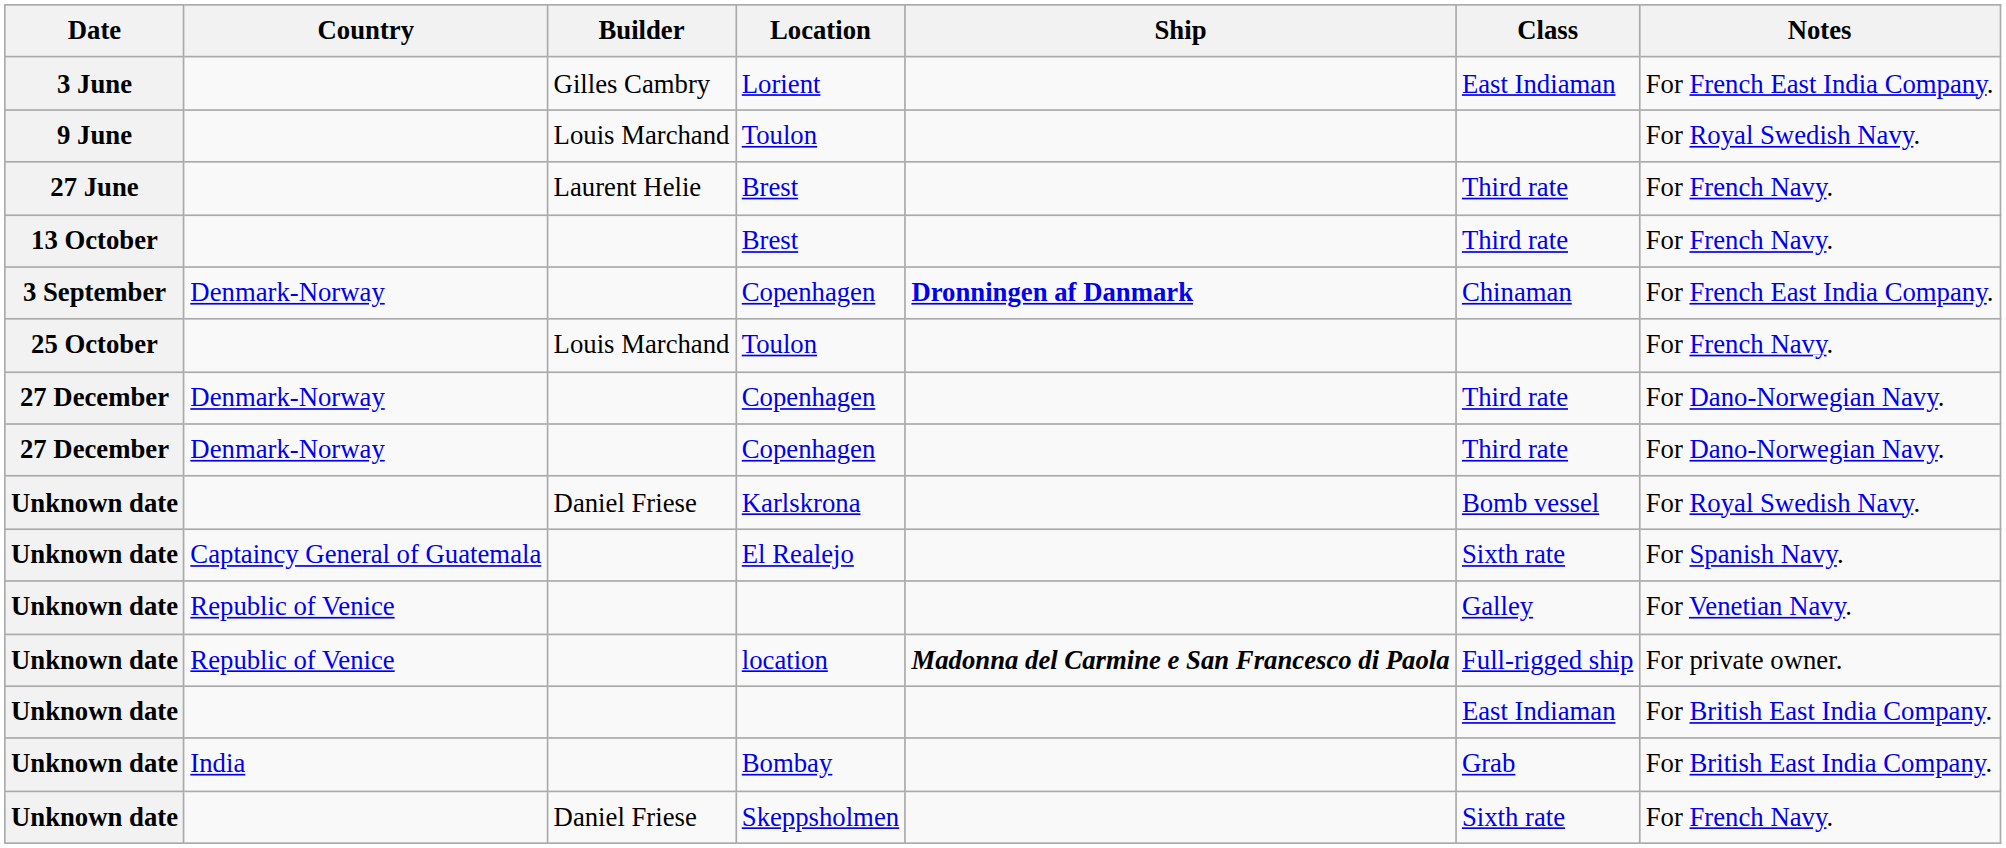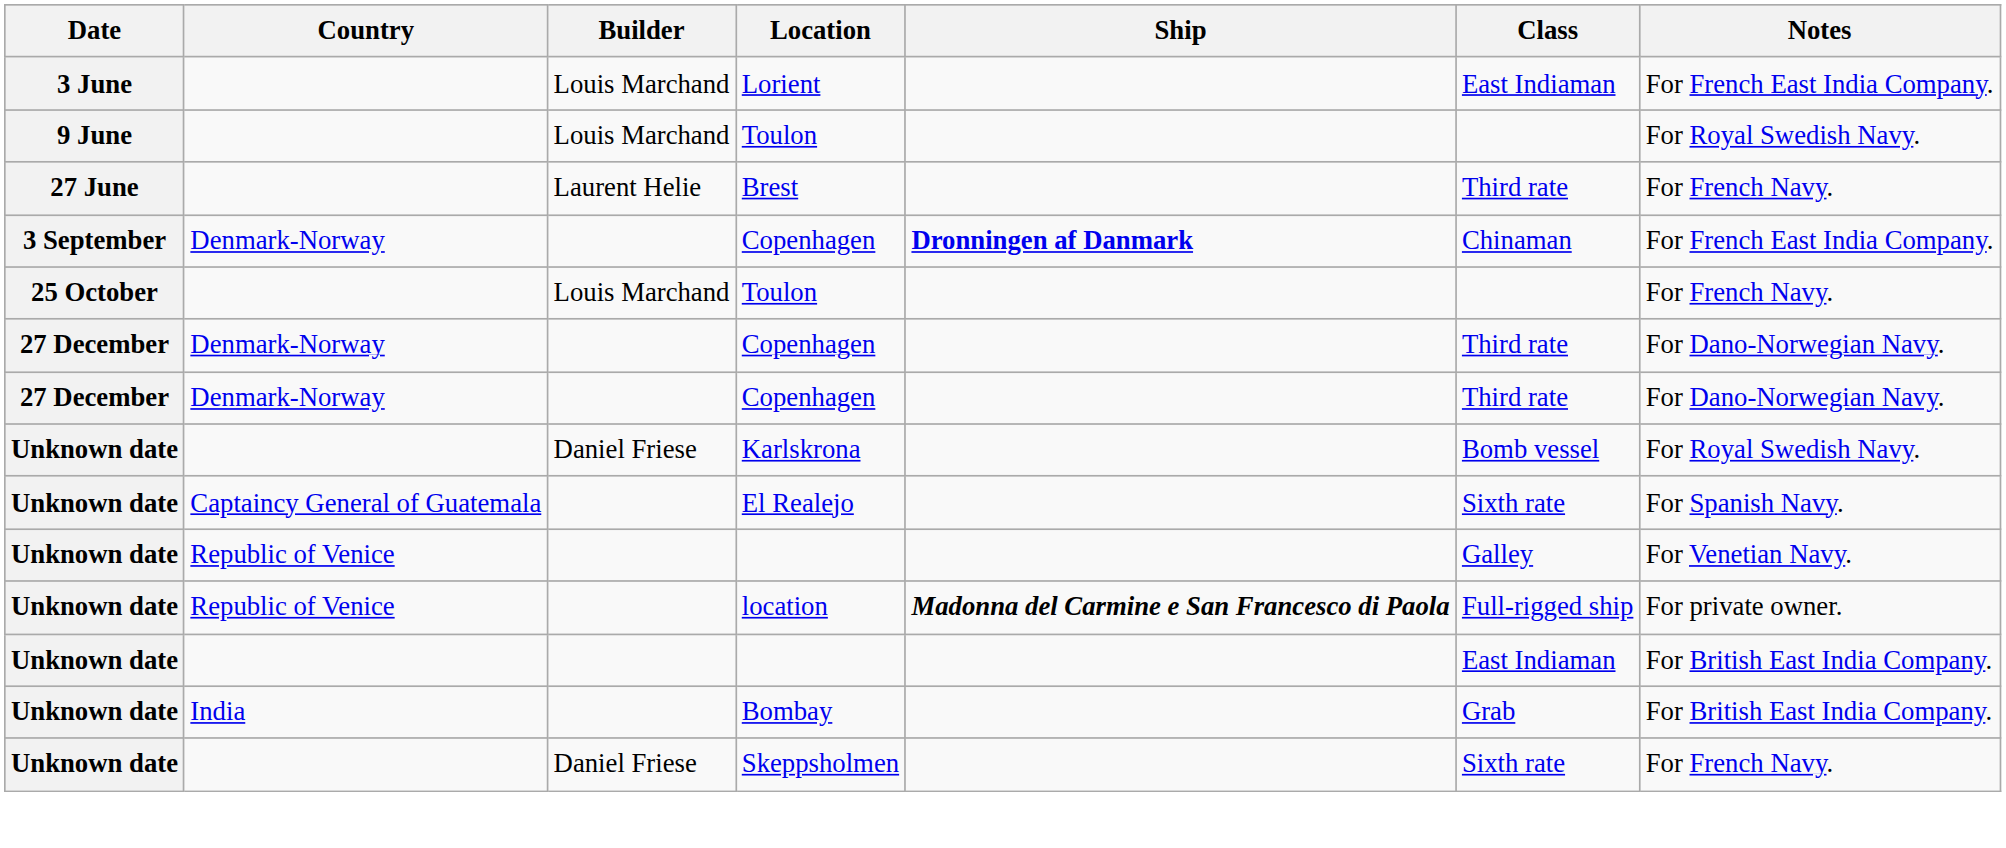Lorient | Builder: Gilles Cambry -> Louis Marchand
- row: 13 October | Brest | Third rate | For French Navy.
